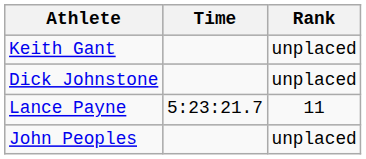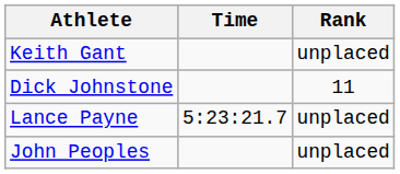Dick Johnstone | Rank: unplaced -> 11
Lance Payne | Rank: 11 -> unplaced
